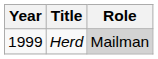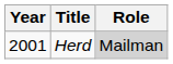Herd | Year: 1999 -> 2001
